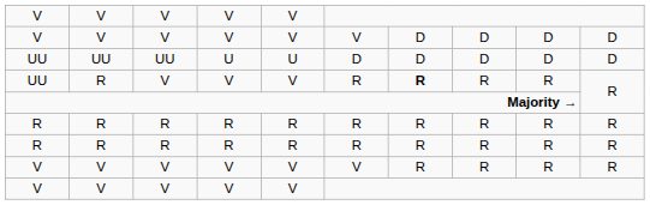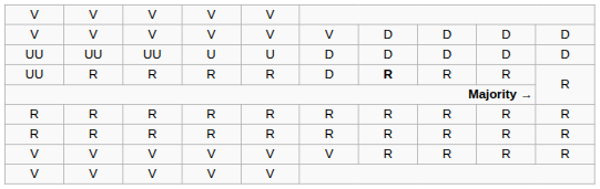UU / R | column 3: V -> R
UU / R | column 4: V -> R
UU / R | column 5: V -> R
UU / R | column 6: R -> D
